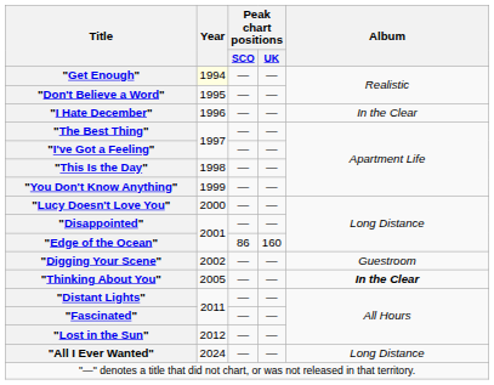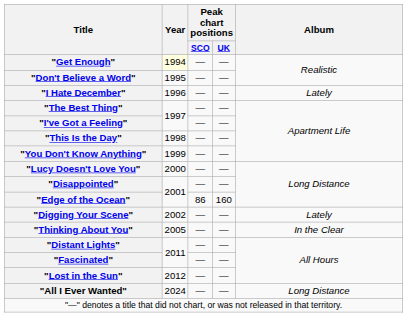"I Hate December" | Album: In the Clear -> Lately
"Digging Your Scene" | Album: Guestroom -> Lately
"Thinking About You" | Album: bold -> normal
